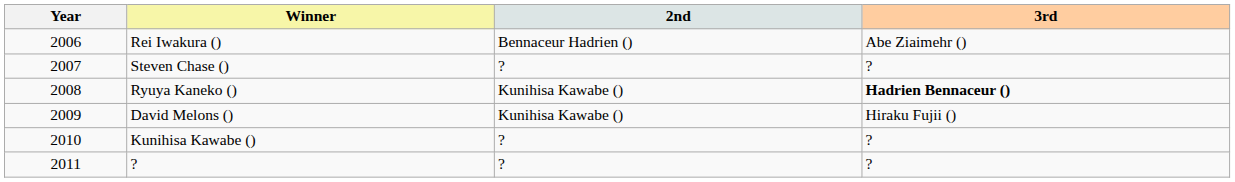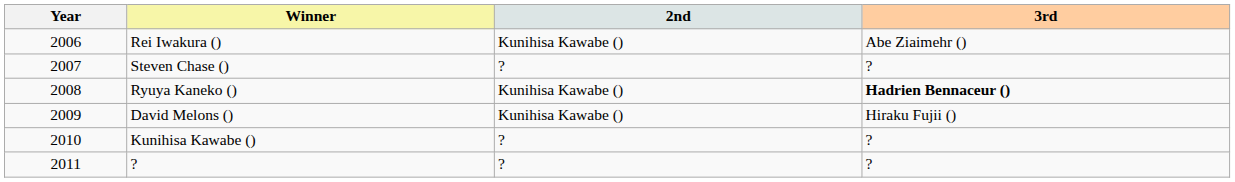Rei Iwakura () | 2nd: Bennaceur Hadrien () -> Kunihisa Kawabe ()
